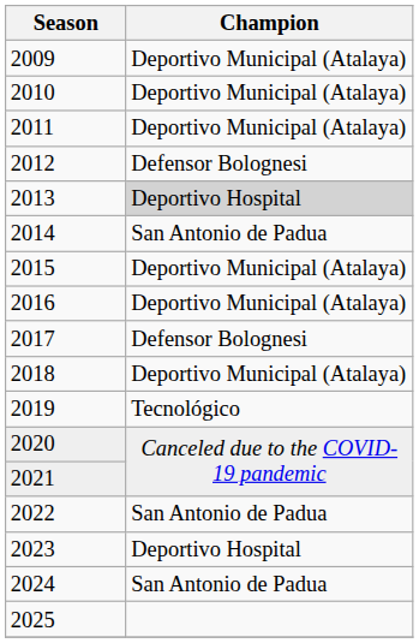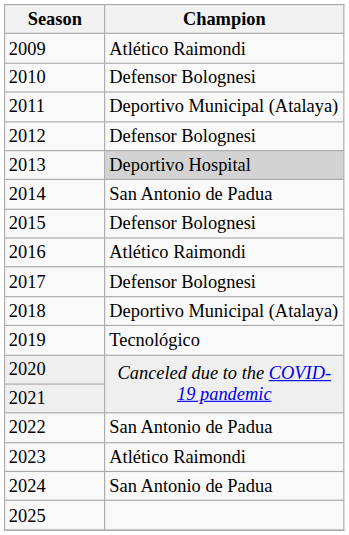2009 | Champion: Deportivo Municipal (Atalaya) -> Atlético Raimondi
2010 | Champion: Deportivo Municipal (Atalaya) -> Defensor Bolognesi
2015 | Champion: Deportivo Municipal (Atalaya) -> Defensor Bolognesi
2016 | Champion: Deportivo Municipal (Atalaya) -> Atlético Raimondi
2023 | Champion: Deportivo Hospital -> Atlético Raimondi
